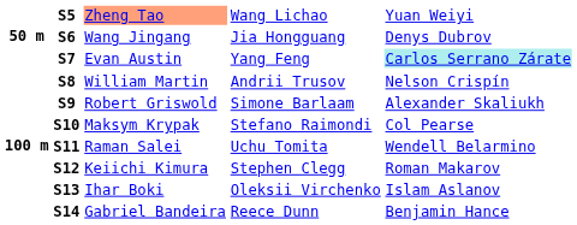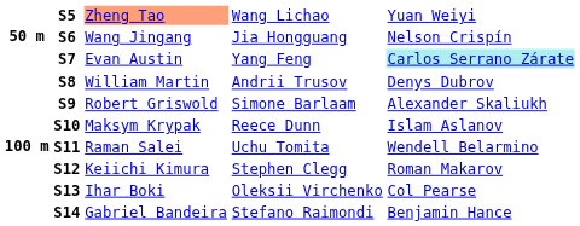S6 | column 5: Denys Dubrov -> Nelson Crispín
S8 | column 5: Nelson Crispín -> Denys Dubrov
S10 | column 4: Stefano Raimondi -> Reece Dunn
S10 | column 5: Col Pearse -> Islam Aslanov
S13 | column 5: Islam Aslanov -> Col Pearse
S14 | column 4: Reece Dunn -> Stefano Raimondi
